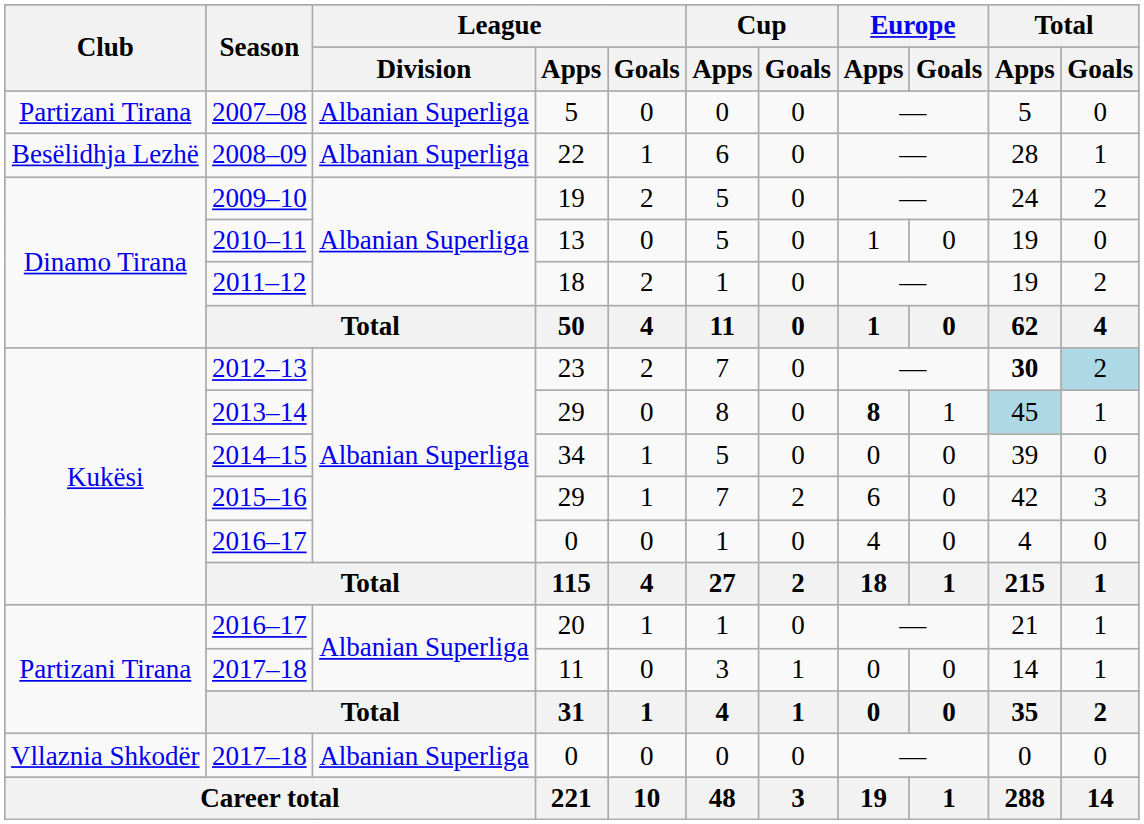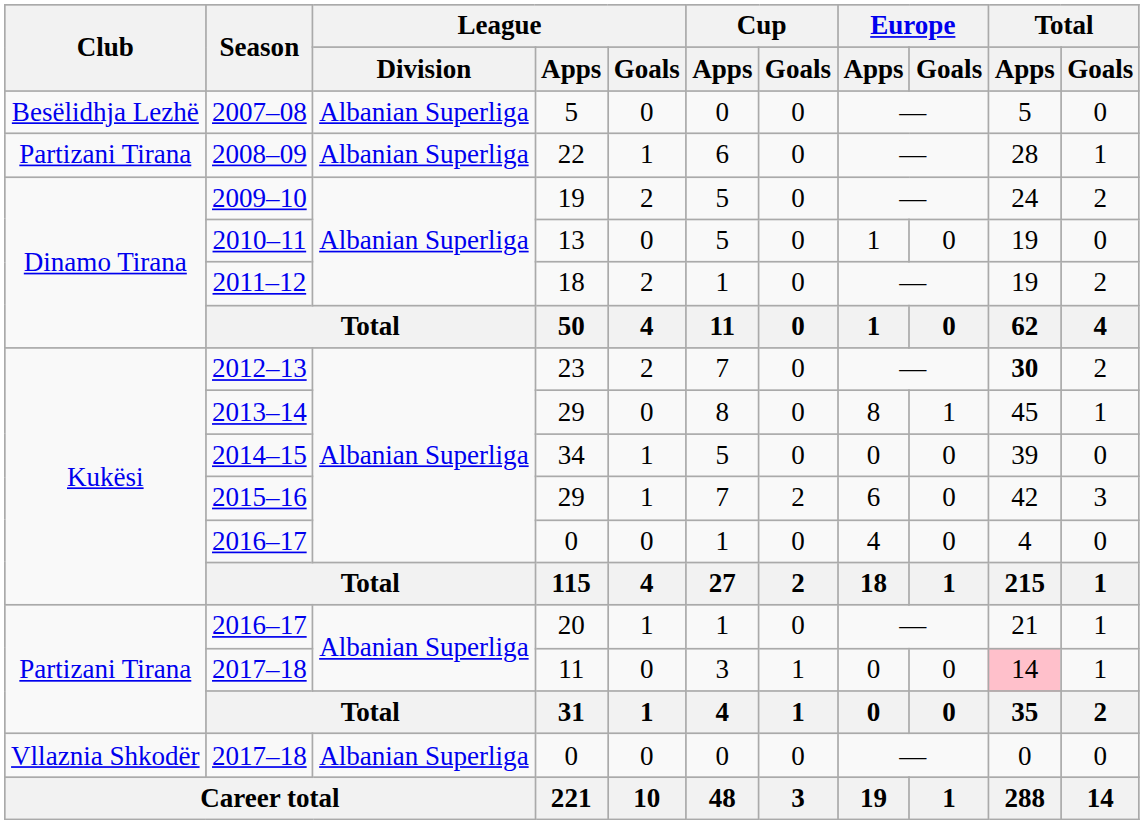2007–08 | Club: Partizani Tirana -> Besëlidhja Lezhë
2008–09 | Club: Besëlidhja Lezhë -> Partizani Tirana
2012–13 | Total / Goals: lightblue background -> no background
2013–14 | Europe / Apps: bold -> normal
2013–14 | Total / Apps: lightblue background -> no background
2017–18 / 11 | Total / Apps: no background -> pink background
